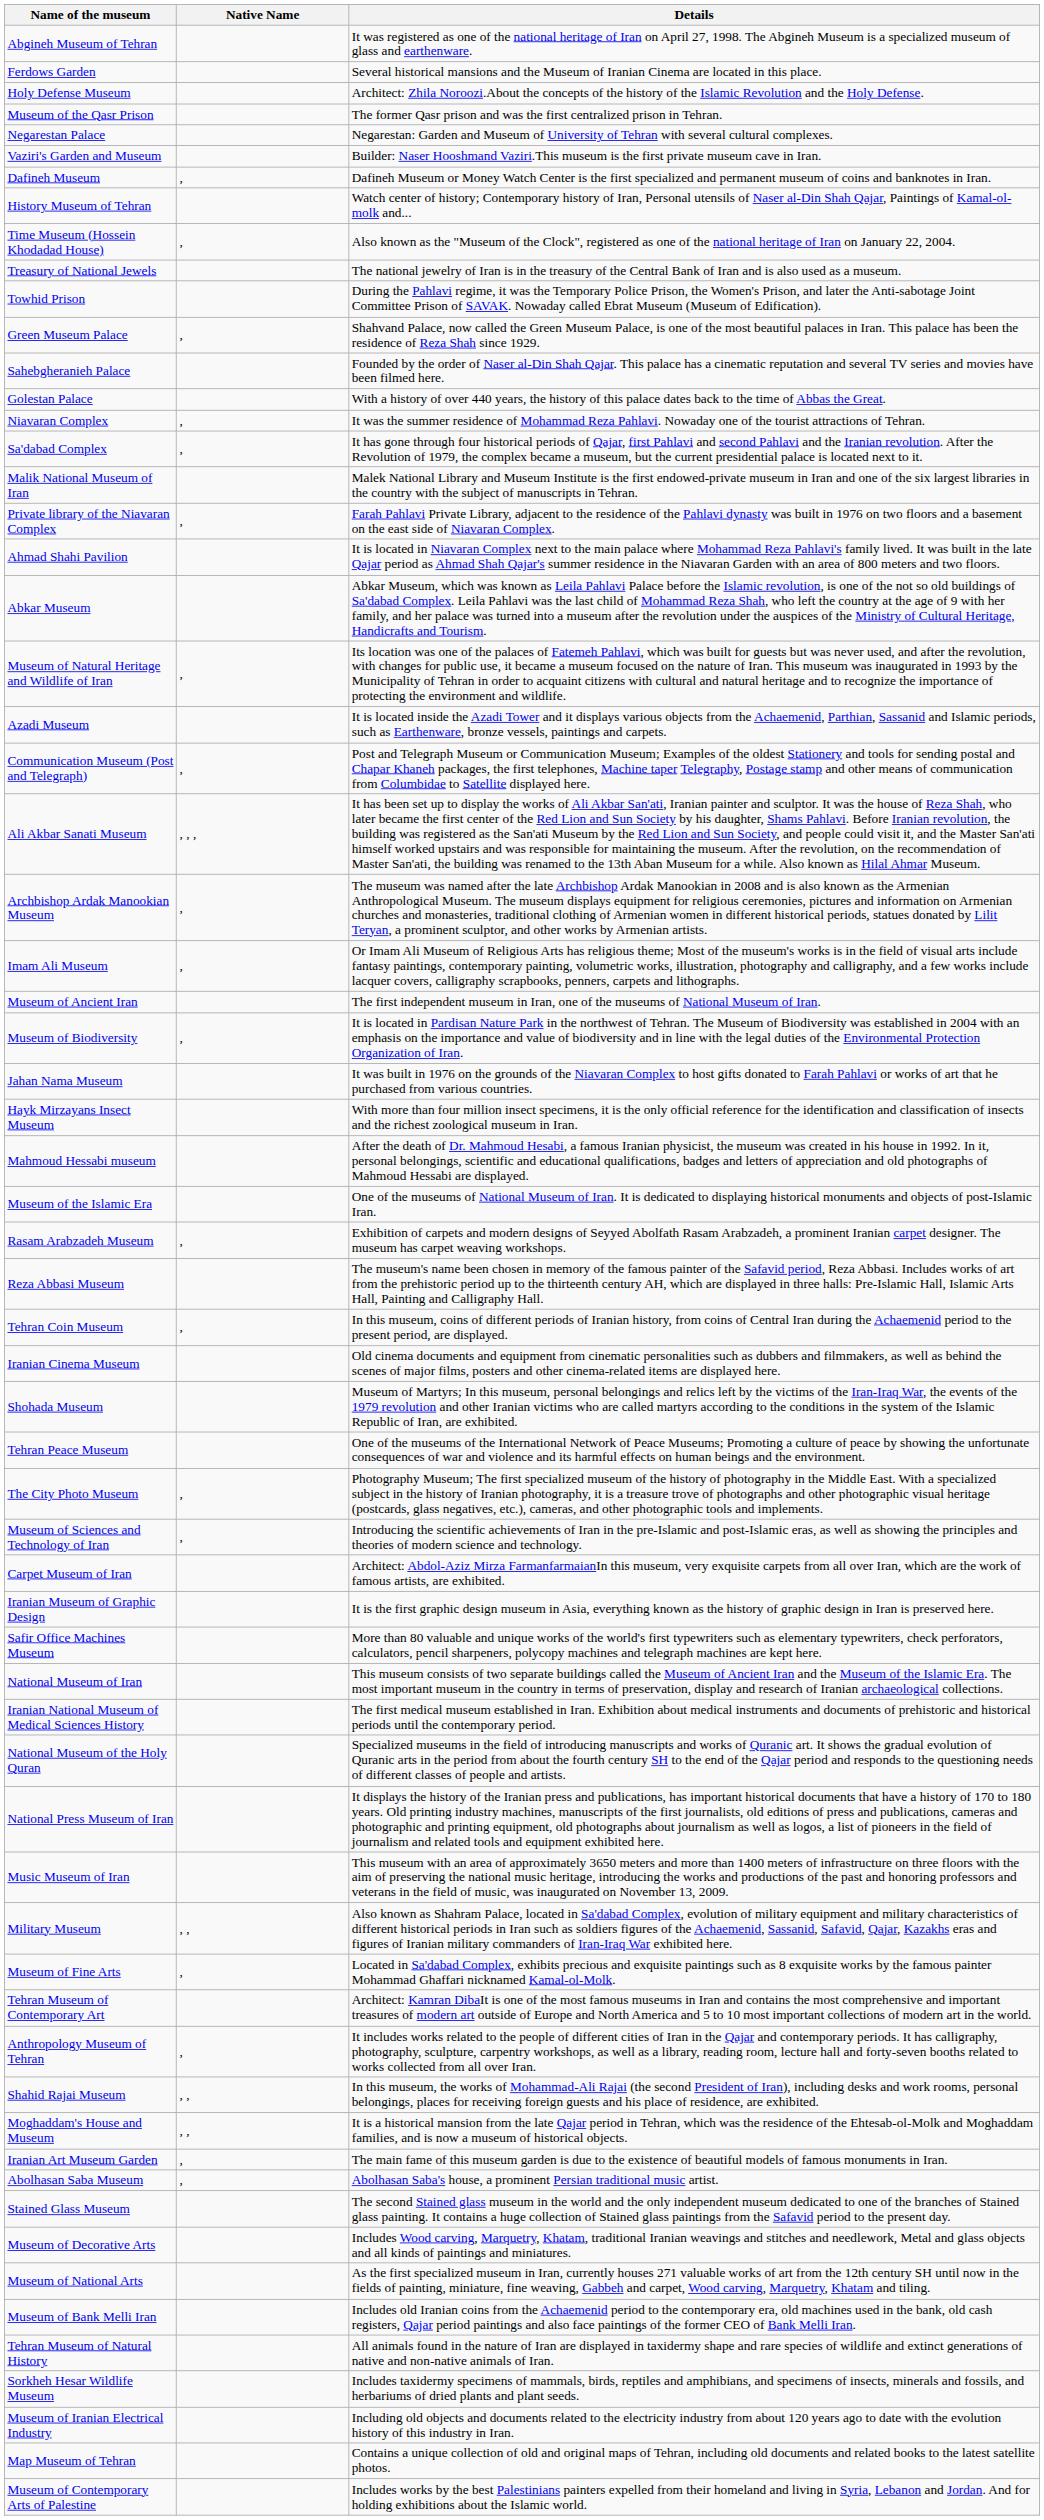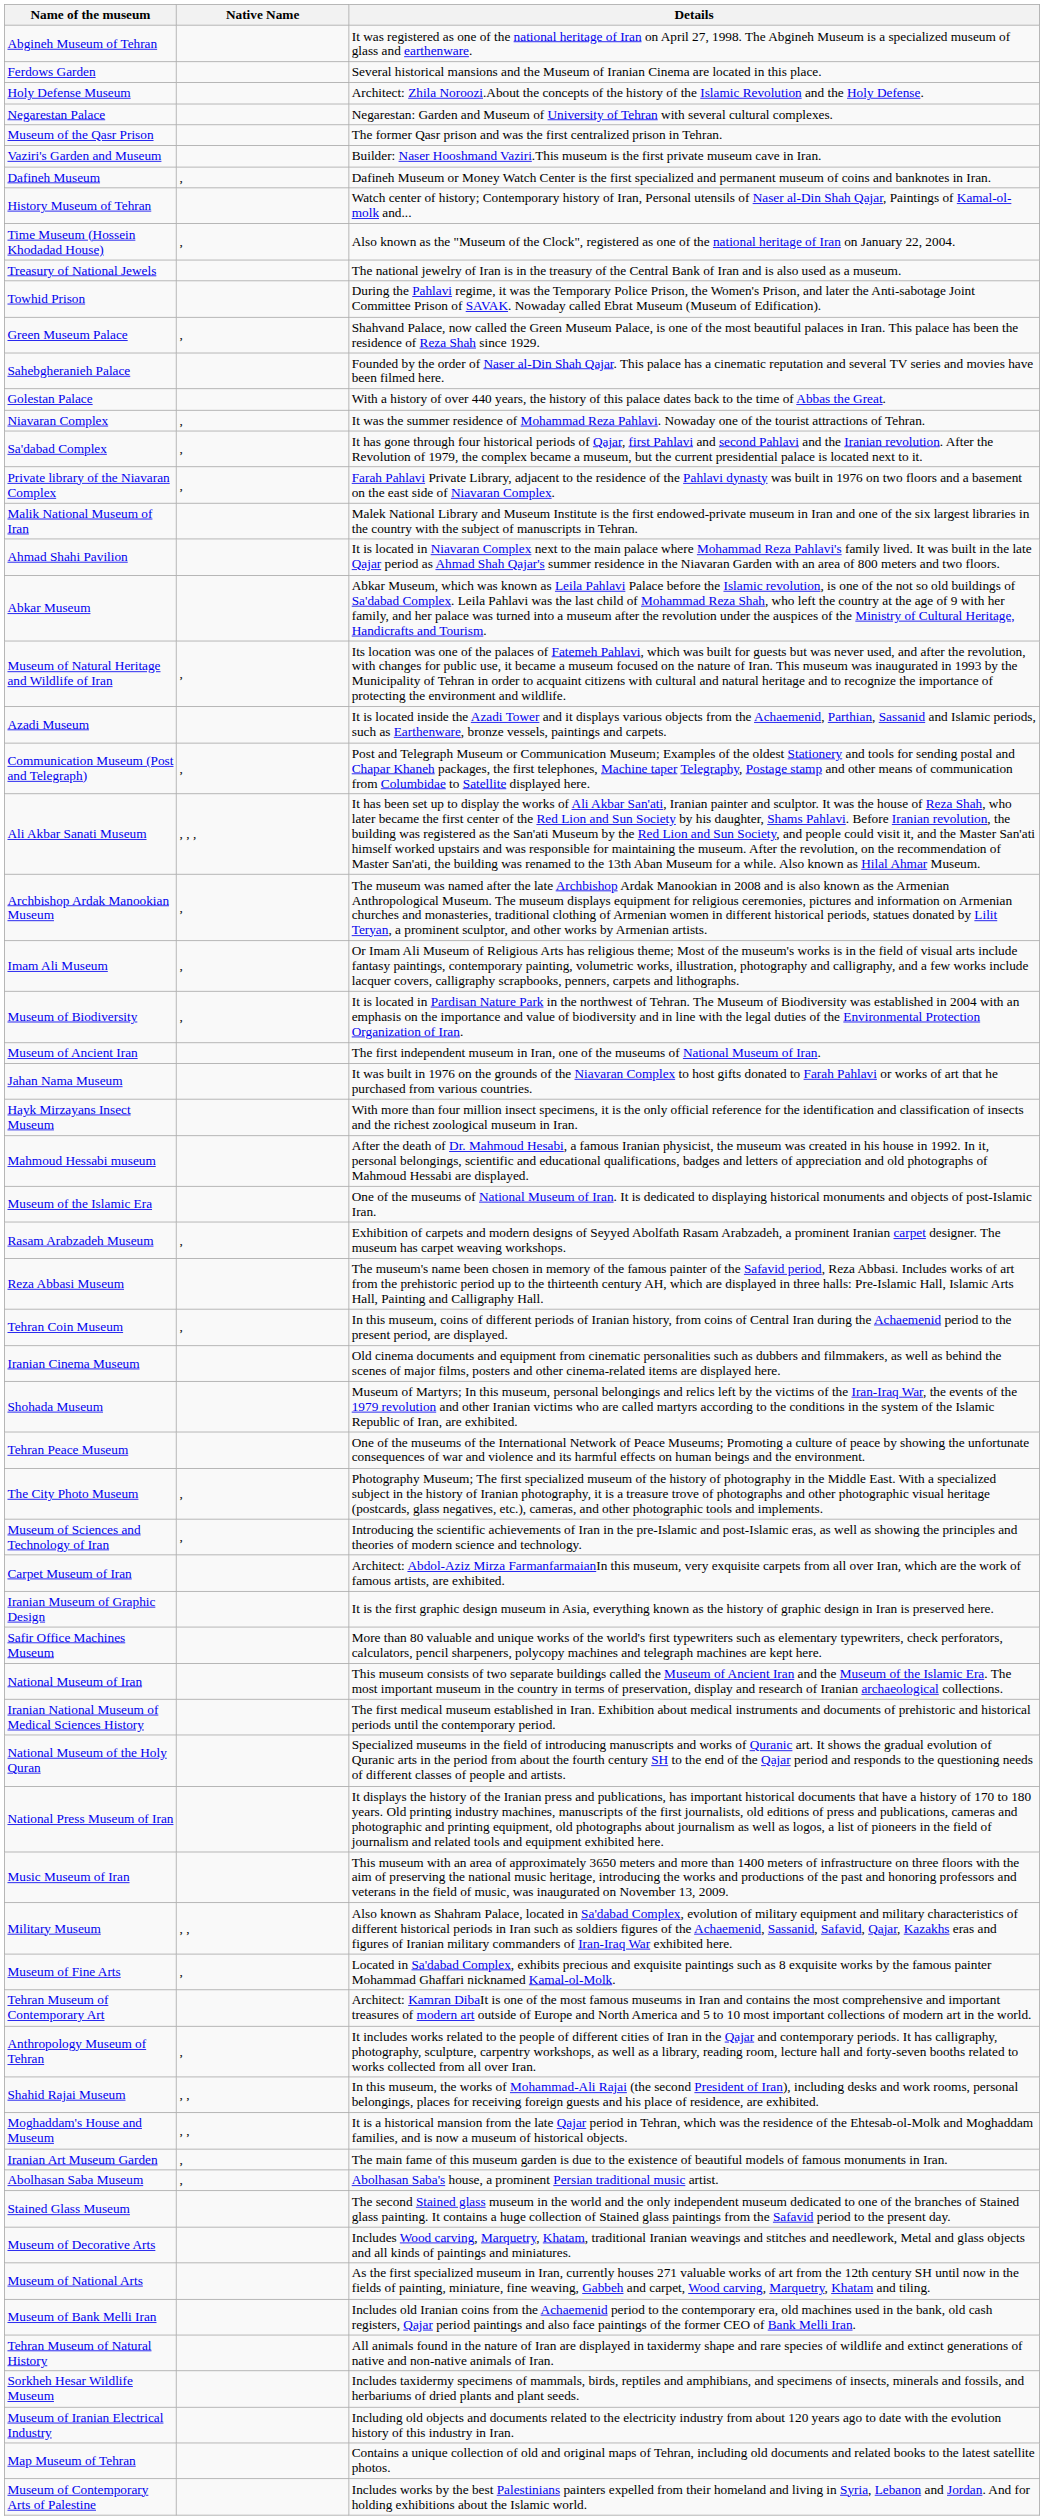rows swapped: Negarestan Palace <-> Museum of the Qasr Prison
rows swapped: Private library of the Niavaran Complex <-> Malik National Museum of Iran
rows swapped: Museum of Ancient Iran <-> Museum of Biodiversity
